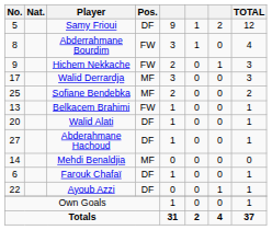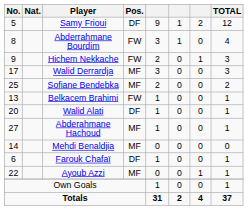Abderahmane Hachoud | Pos.: DF -> MF
Ayoub Azzi | Pos.: DF -> MF
